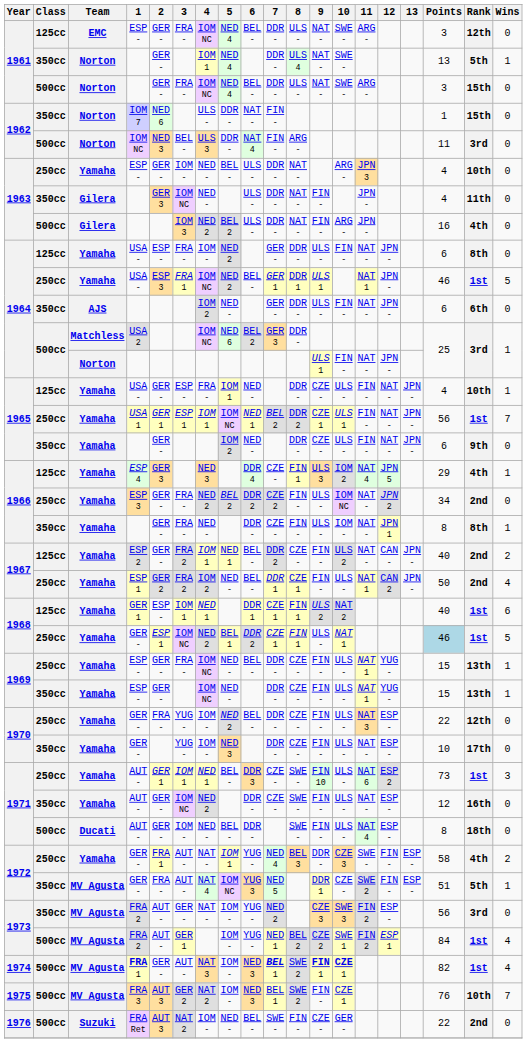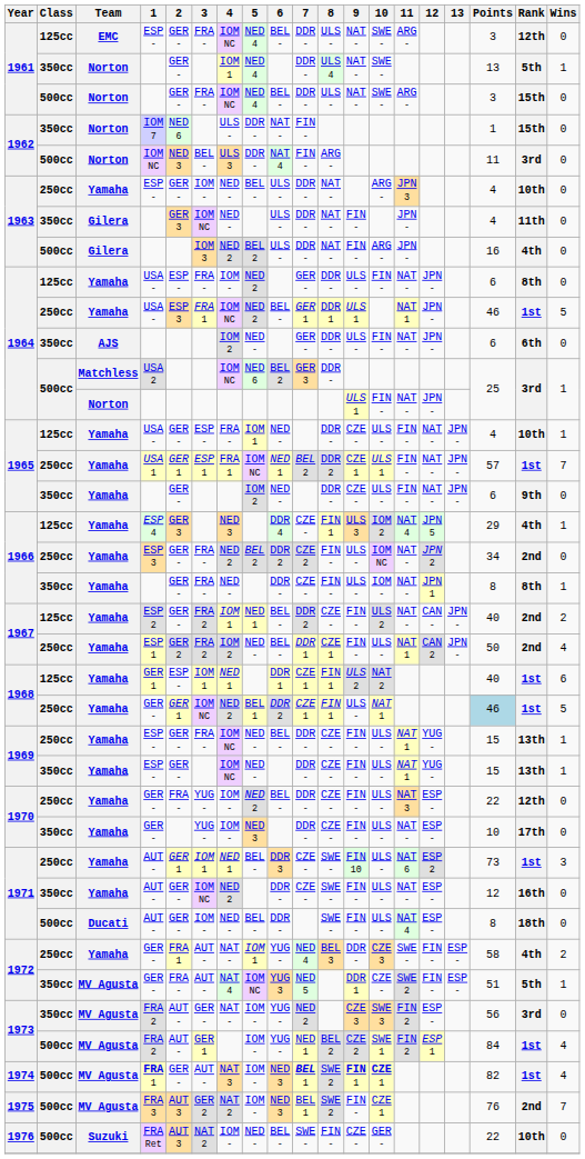USA 1 | 4: IOM 1 -> FRA 1
USA 1 | Points: 56 -> 57
1968 / GER - | 2: ESP 1 -> GER 1
FRA 3 | Rank: 10th -> 2nd
FRA Ret | Rank: 2nd -> 10th
